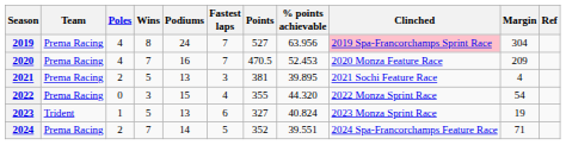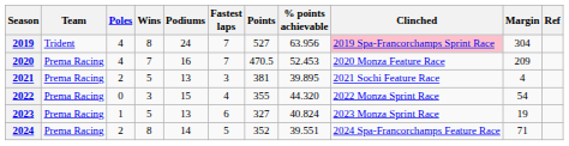2019 | Team: Prema Racing -> Trident
2023 | Team: Trident -> Prema Racing
2024 | Wins: 7 -> 8
